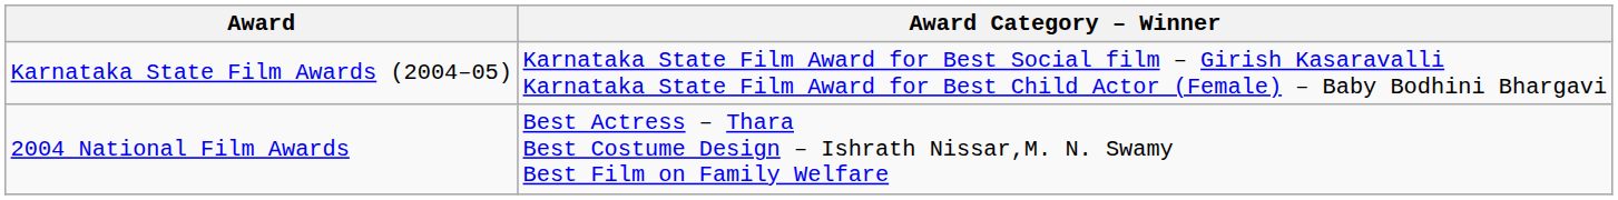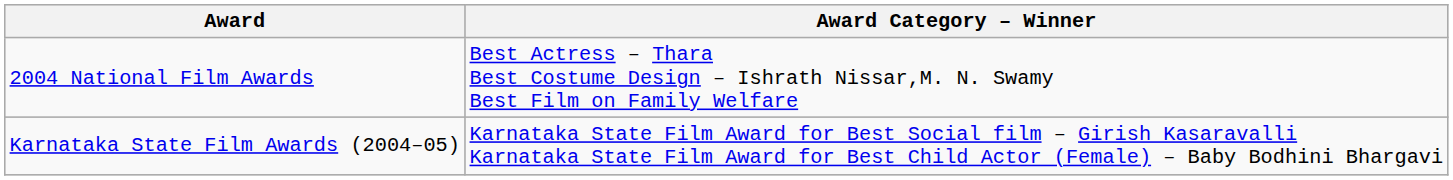rows swapped: 2004 National Film Awards <-> Karnataka State Film Awards (2004–05)
